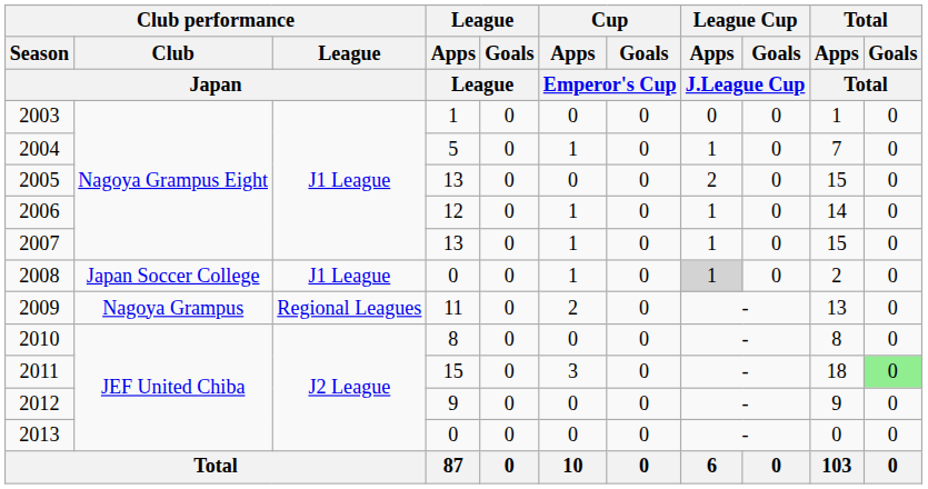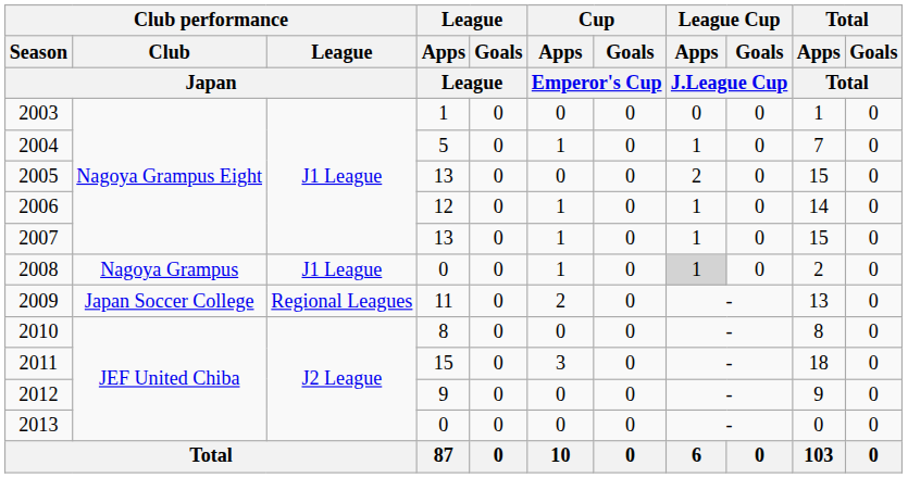2008 | Club performance / Club / Japan: Japan Soccer College -> Nagoya Grampus
2009 | Club performance / Club / Japan: Nagoya Grampus -> Japan Soccer College
2011 | Total / Goals / Total: lightgreen background -> no background
